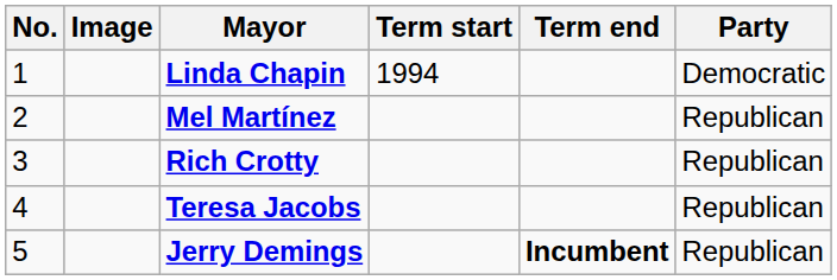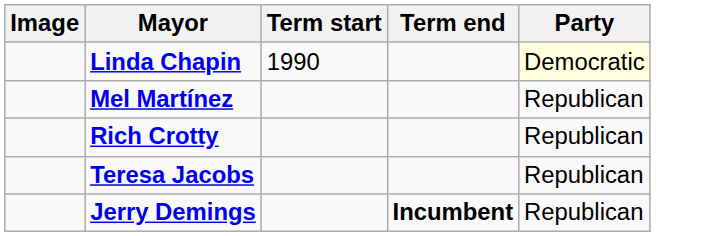- column: No. | 1 | 2 | 3 | 4 | 5
Linda Chapin | Term start: 1994 -> 1990
Linda Chapin | Party: no background -> lightyellow background
